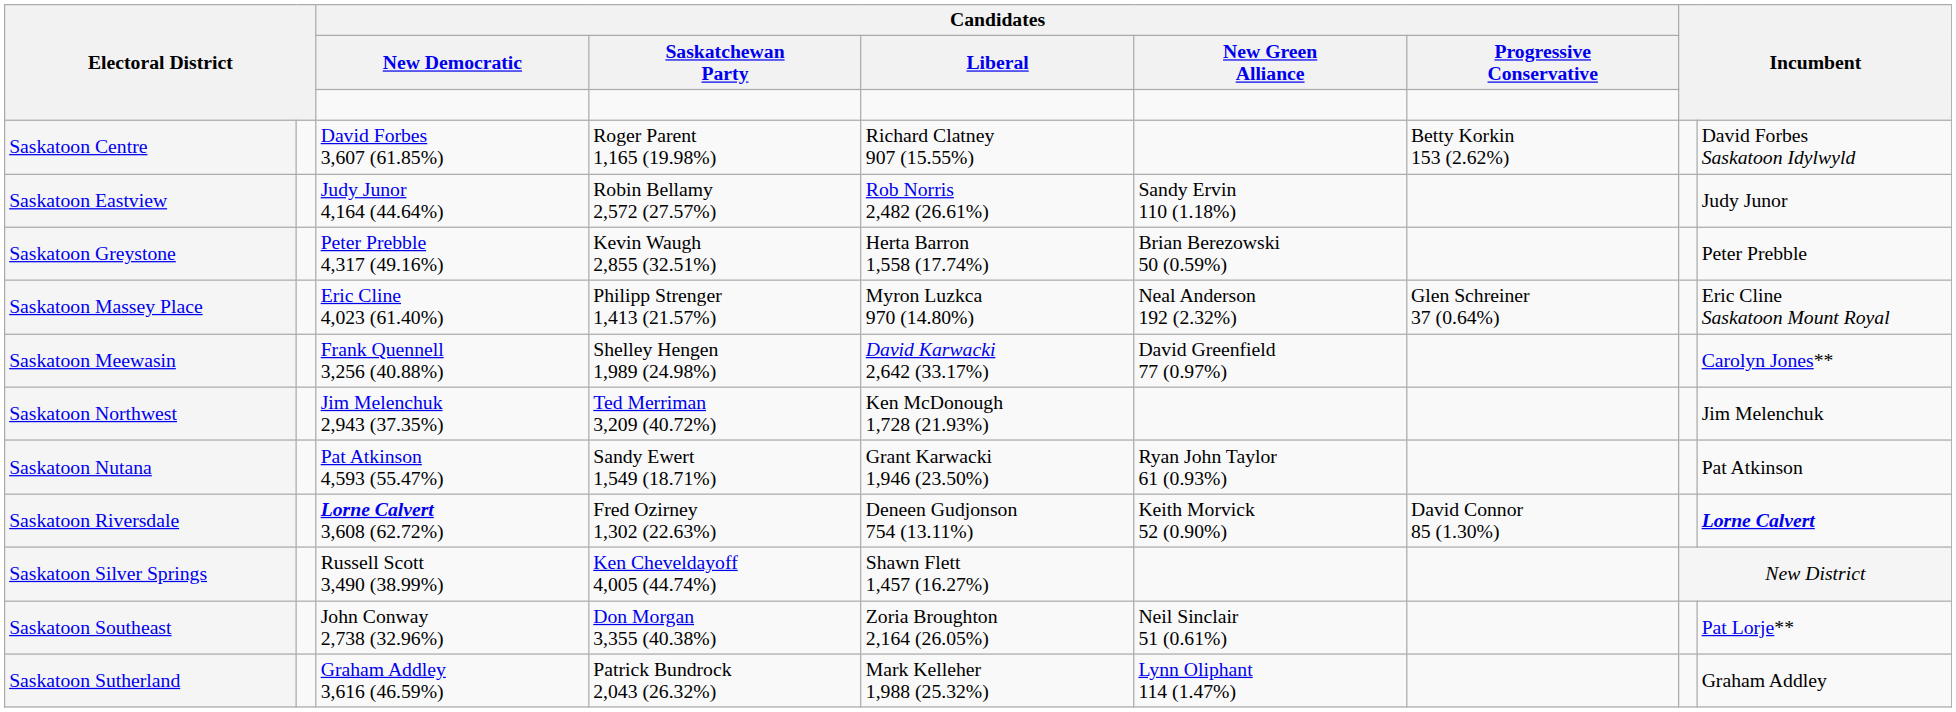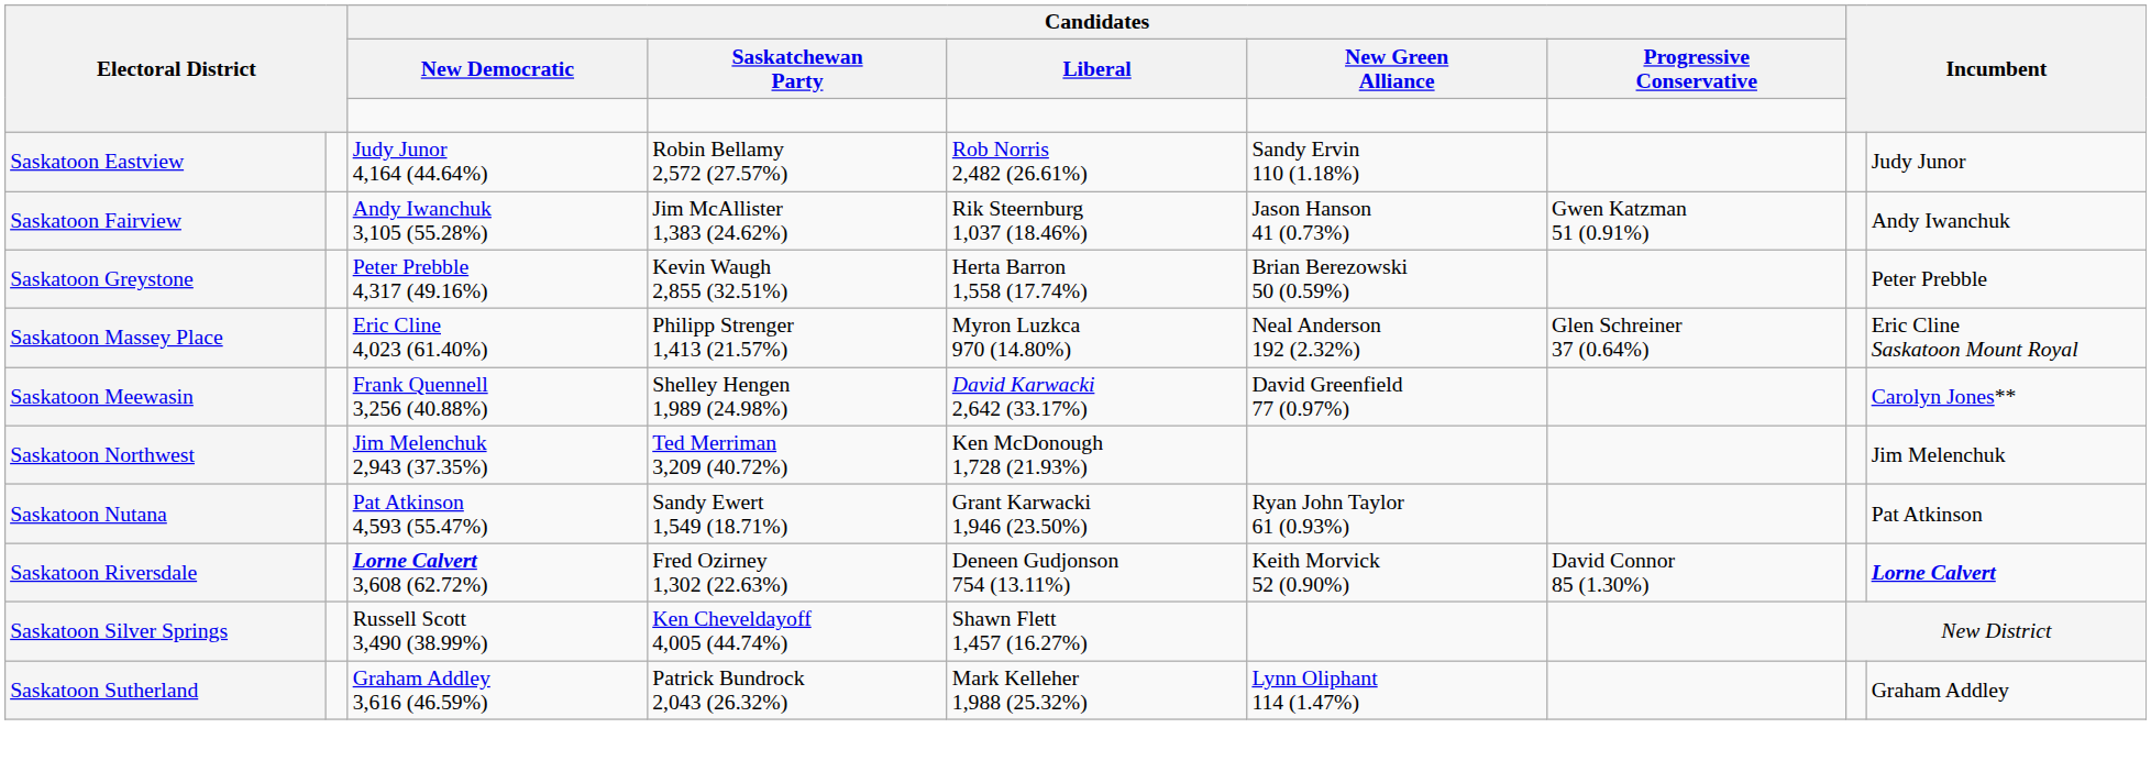- row: Saskatoon Centre | David Forbes 3,607 (61.85%) | Roger Parent 1,165 (19.98%) | Richard Clatney 907 (15.55%) | Betty Korkin 153 (2.62%) | David Forbes Saskatoon Idylwyld
+ row: Saskatoon Fairview | Andy Iwanchuk 3,105 (55.28%) | Jim McAllister 1,383 (24.62%) | Rik Steernburg 1,037 (18.46%) | Jason Hanson 41 (0.73%) | Gwen Katzman 51 (0.91%) | Andy Iwanchuk
- row: Saskatoon Southeast | John Conway 2,738 (32.96%) | Don Morgan 3,355 (40.38%) | Zoria Broughton 2,164 (26.05%) | Neil Sinclair 51 (0.61%) | Pat Lorje**
